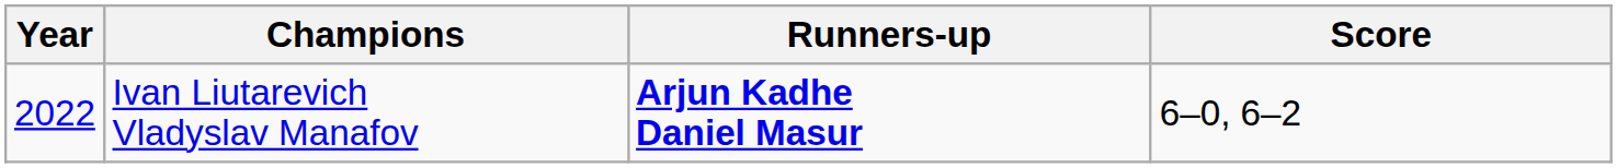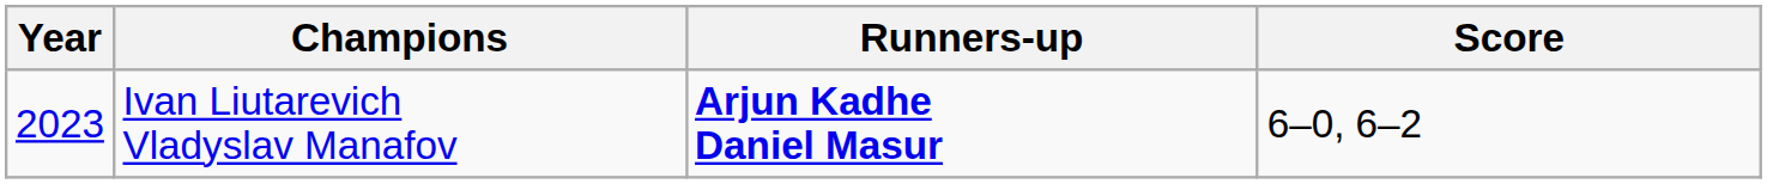Ivan Liutarevich Vladyslav Manafov | Year: 2022 -> 2023
